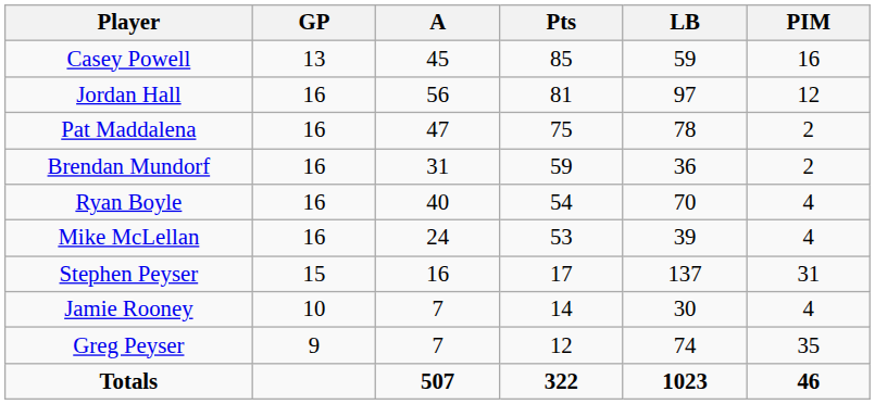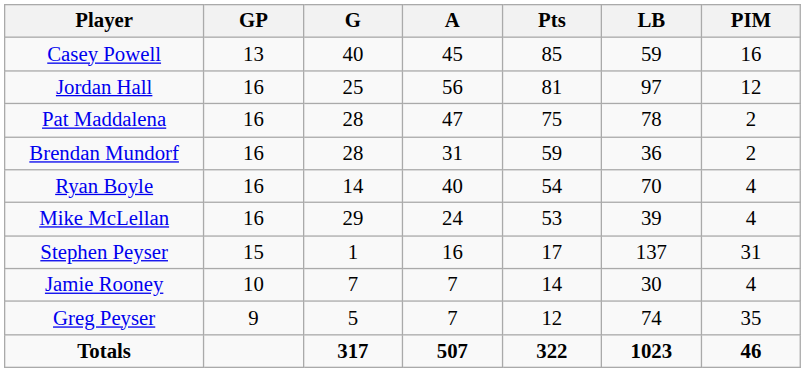+ column: G | 40 | 25 | 28 | 28 | 14 | 29 | 1 | 7 | 5 | 317
